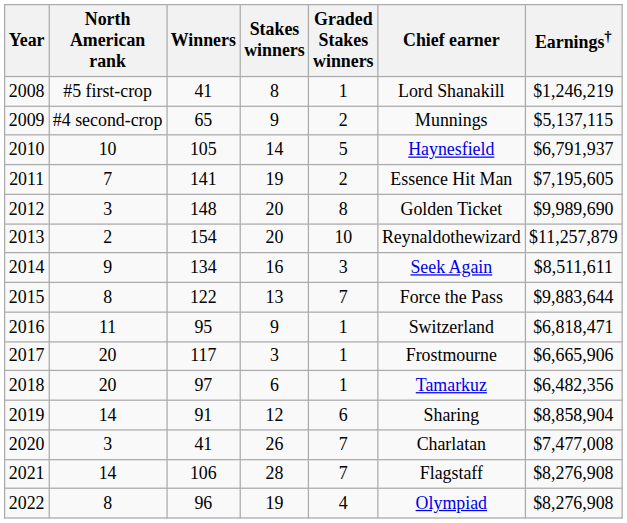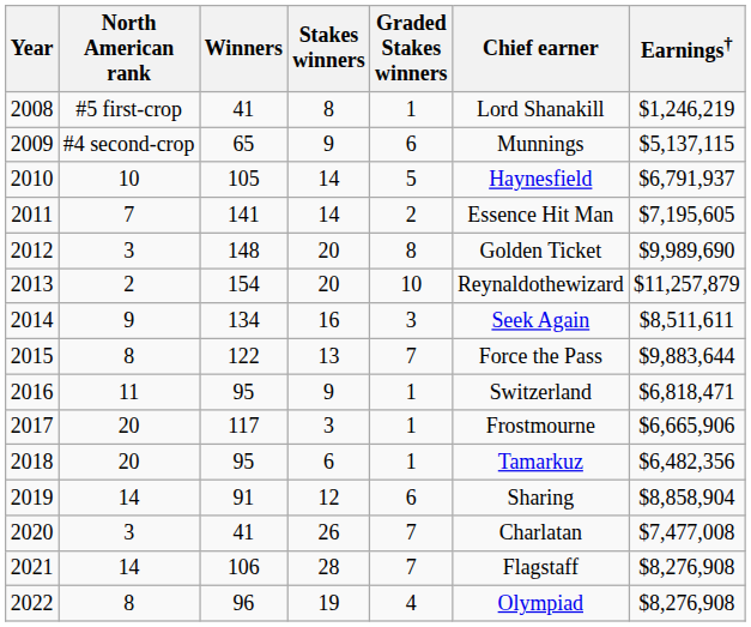2009 | Graded Stakes winners: 2 -> 6
2011 | Stakes winners: 19 -> 14
2018 | Winners: 97 -> 95
